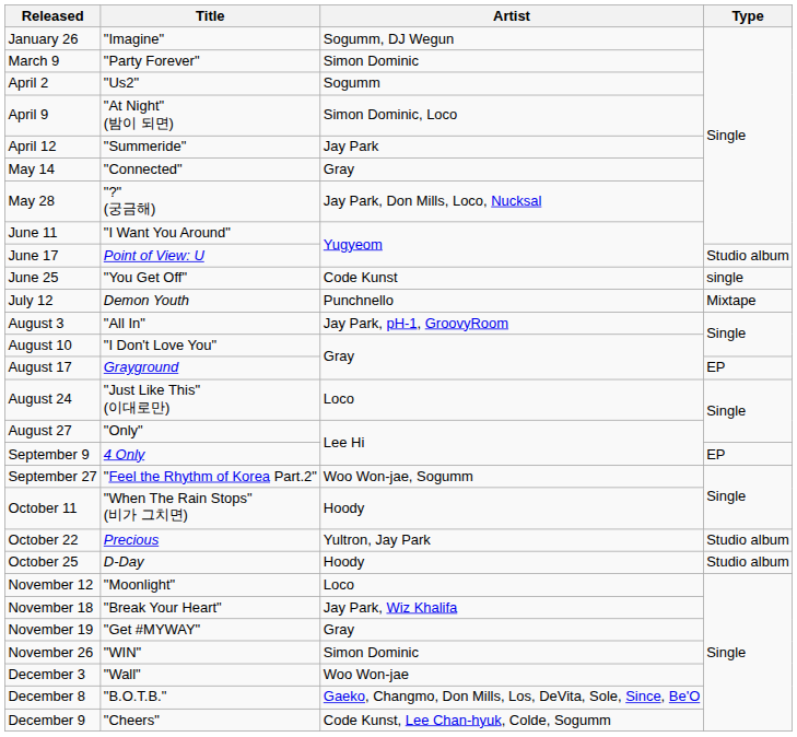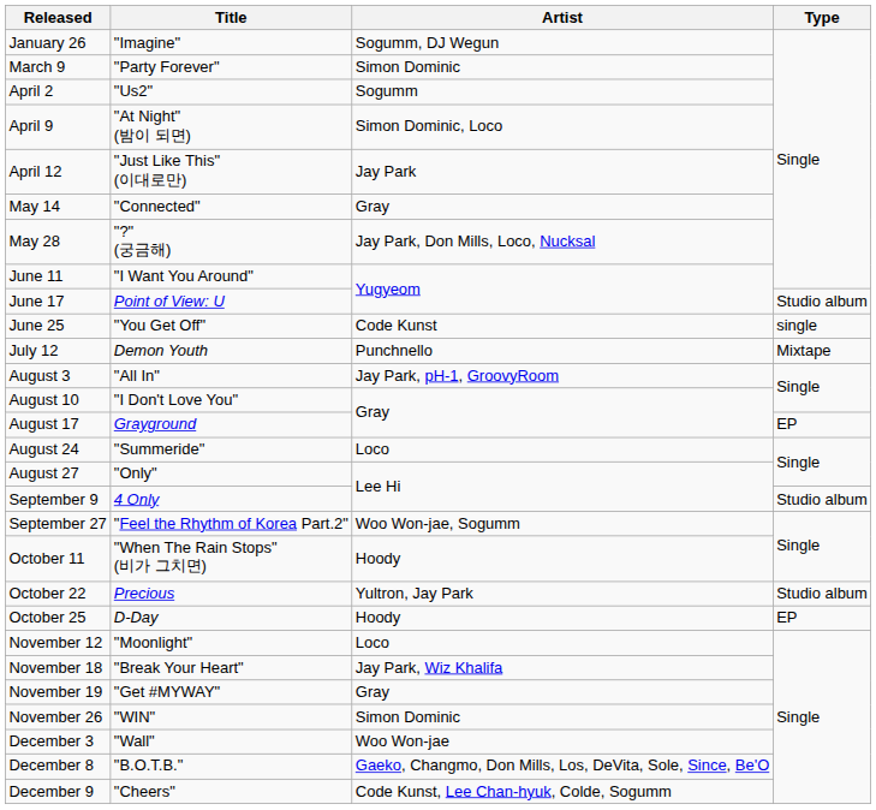April 12 | Title: "Summeride" -> "Just Like This" (이대로만)
August 24 | Title: "Just Like This" (이대로만) -> "Summeride"
September 9 | Type: EP -> Studio album
October 25 | Type: Studio album -> EP
